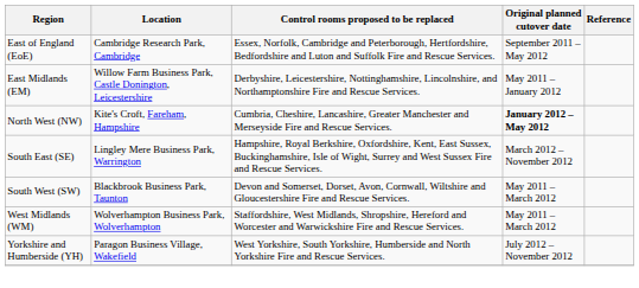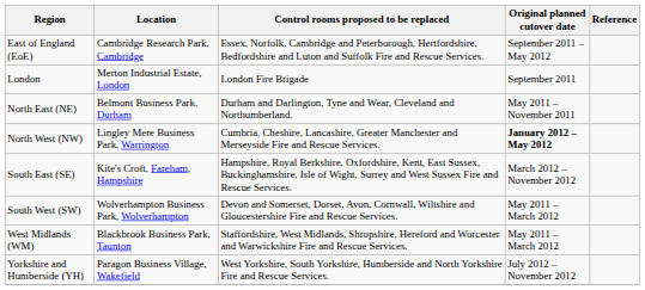- row: East Midlands (EM) | Willow Farm Business Park, Castle Donington, Leicestershire | Derbyshire, Leicestershire, Nottinghamshire, Lincolnshire, and Northamptonshire Fire and Rescue Services. | May 2011 – January 2012
+ row: London | Merton Industrial Estate, London | London Fire Brigade | September 2011
+ row: North East (NE) | Belmont Business Park, Durham | Durham and Darlington, Tyne and Wear, Cleveland and Northumberland. | May 2011 – November 2011
North West (NW) | Location: Kite's Croft, Fareham, Hampshire -> Lingley Mere Business Park, Warrington
South East (SE) | Location: Lingley Mere Business Park, Warrington -> Kite's Croft, Fareham, Hampshire
South West (SW) | Location: Blackbrook Business Park, Taunton -> Wolverhampton Business Park, Wolverhampton
West Midlands (WM) | Location: Wolverhampton Business Park, Wolverhampton -> Blackbrook Business Park, Taunton
